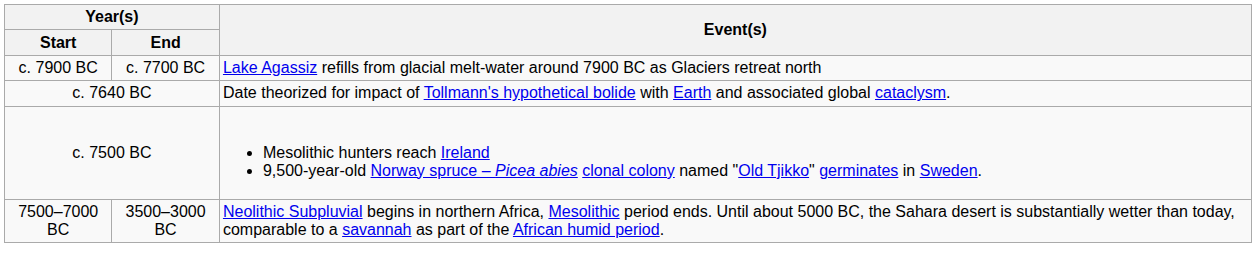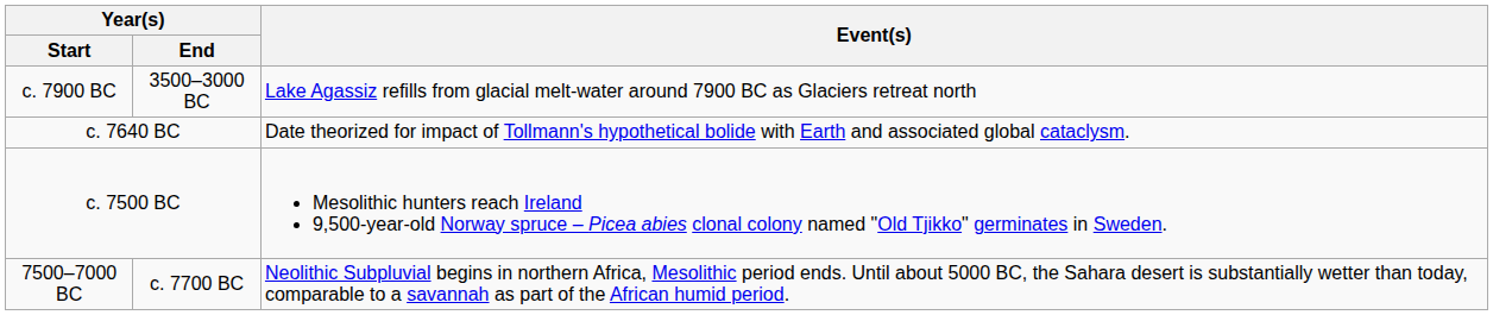c. 7900 BC | Year(s) / End: c. 7700 BC -> 3500–3000 BC
7500–7000 BC | Year(s) / End: 3500–3000 BC -> c. 7700 BC
